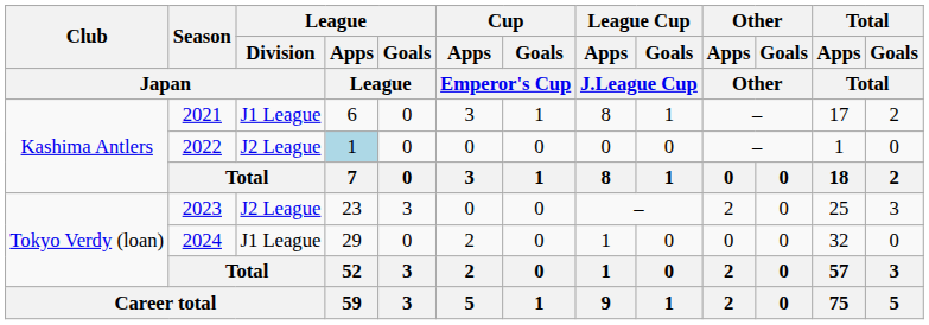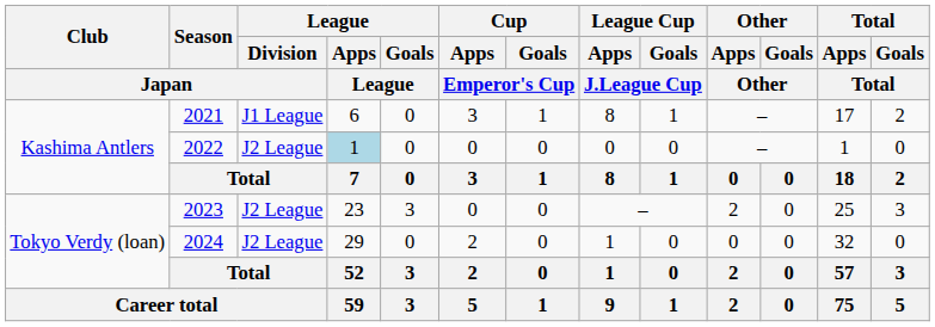2024 | League / Division / Japan: J1 League -> J2 League
